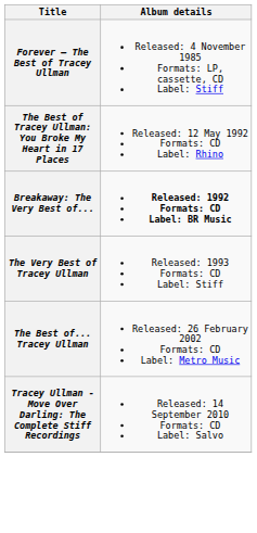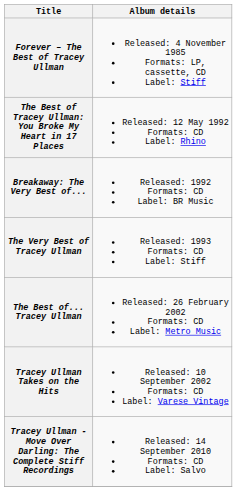Breakaway: The Very Best of... | Album details: bold -> normal
+ row: Tracey Ullman Takes on the Hits | Released: 10 September 2002 Formats: CD Label: Varese Vintage
